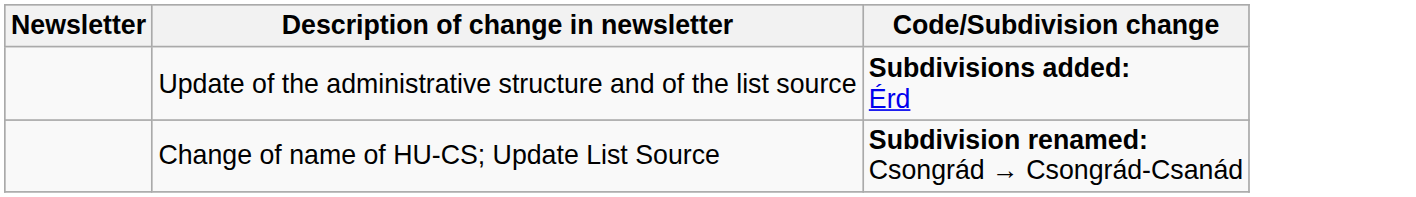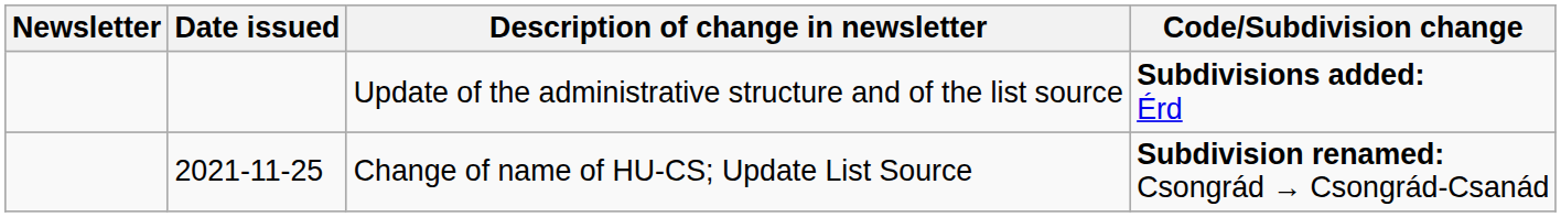+ column: Date issued | 2021-11-25
